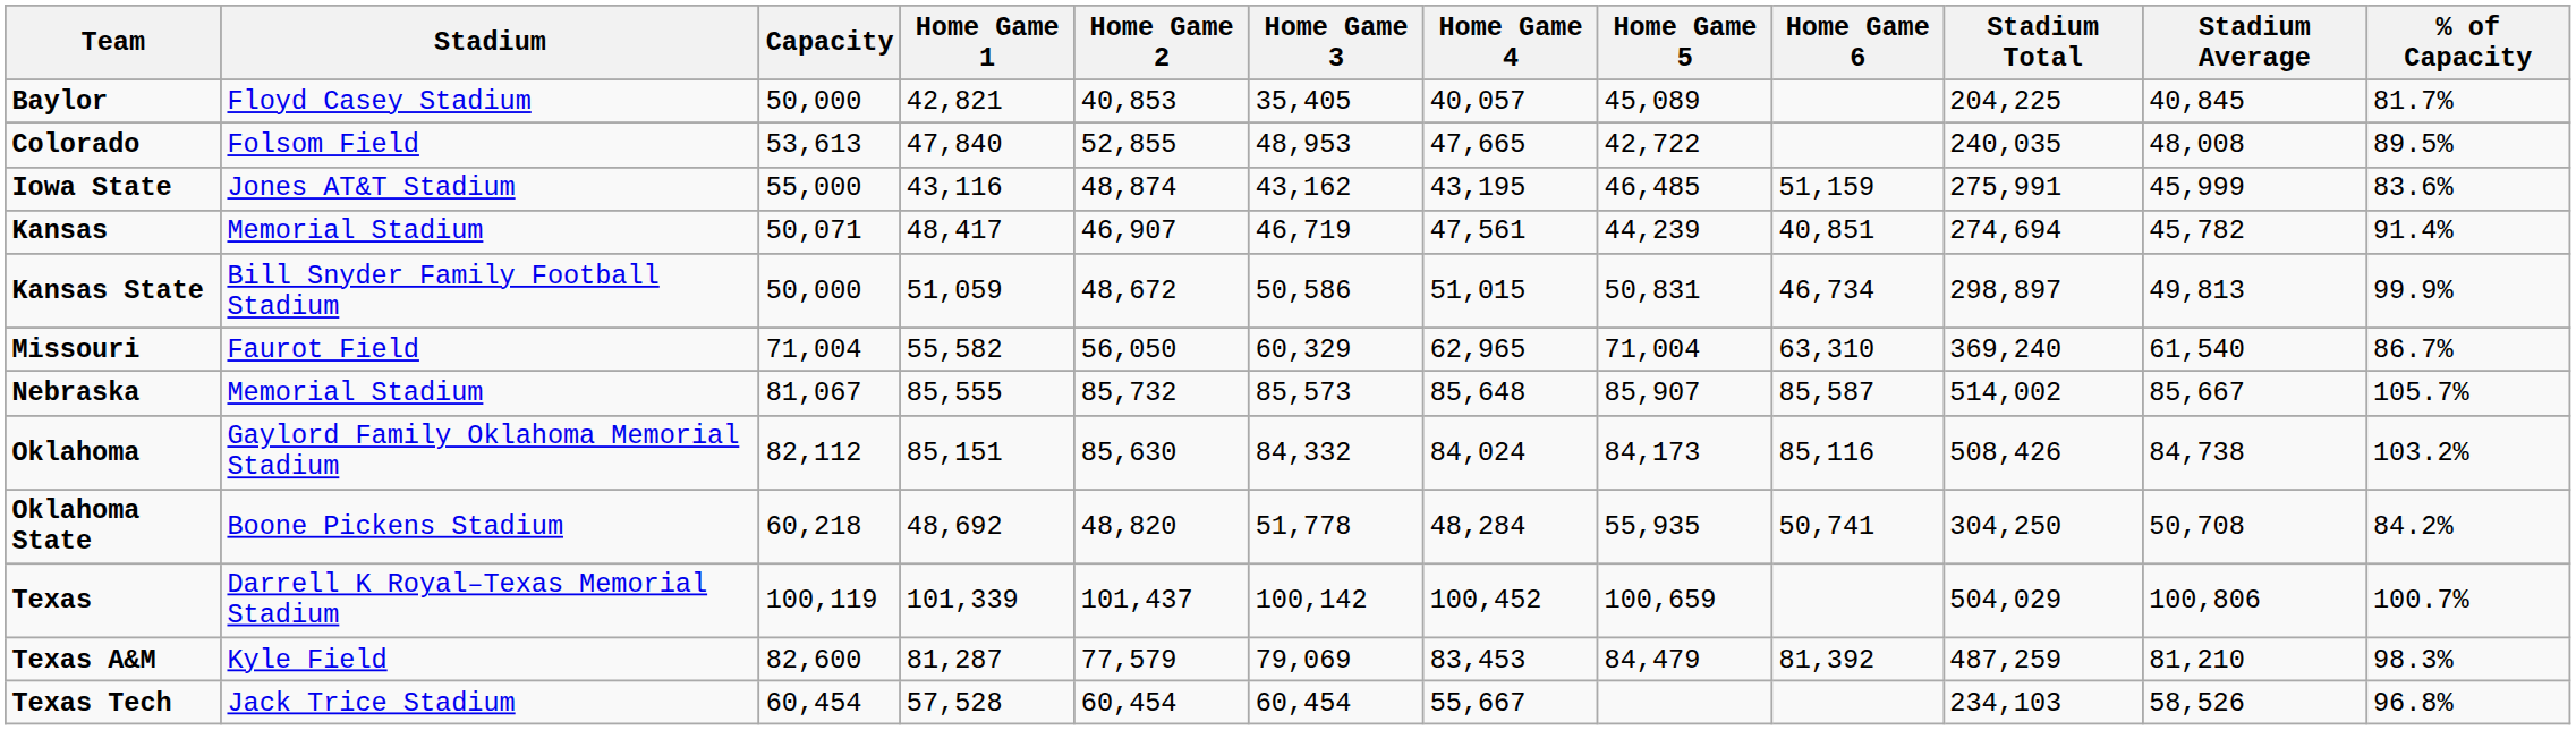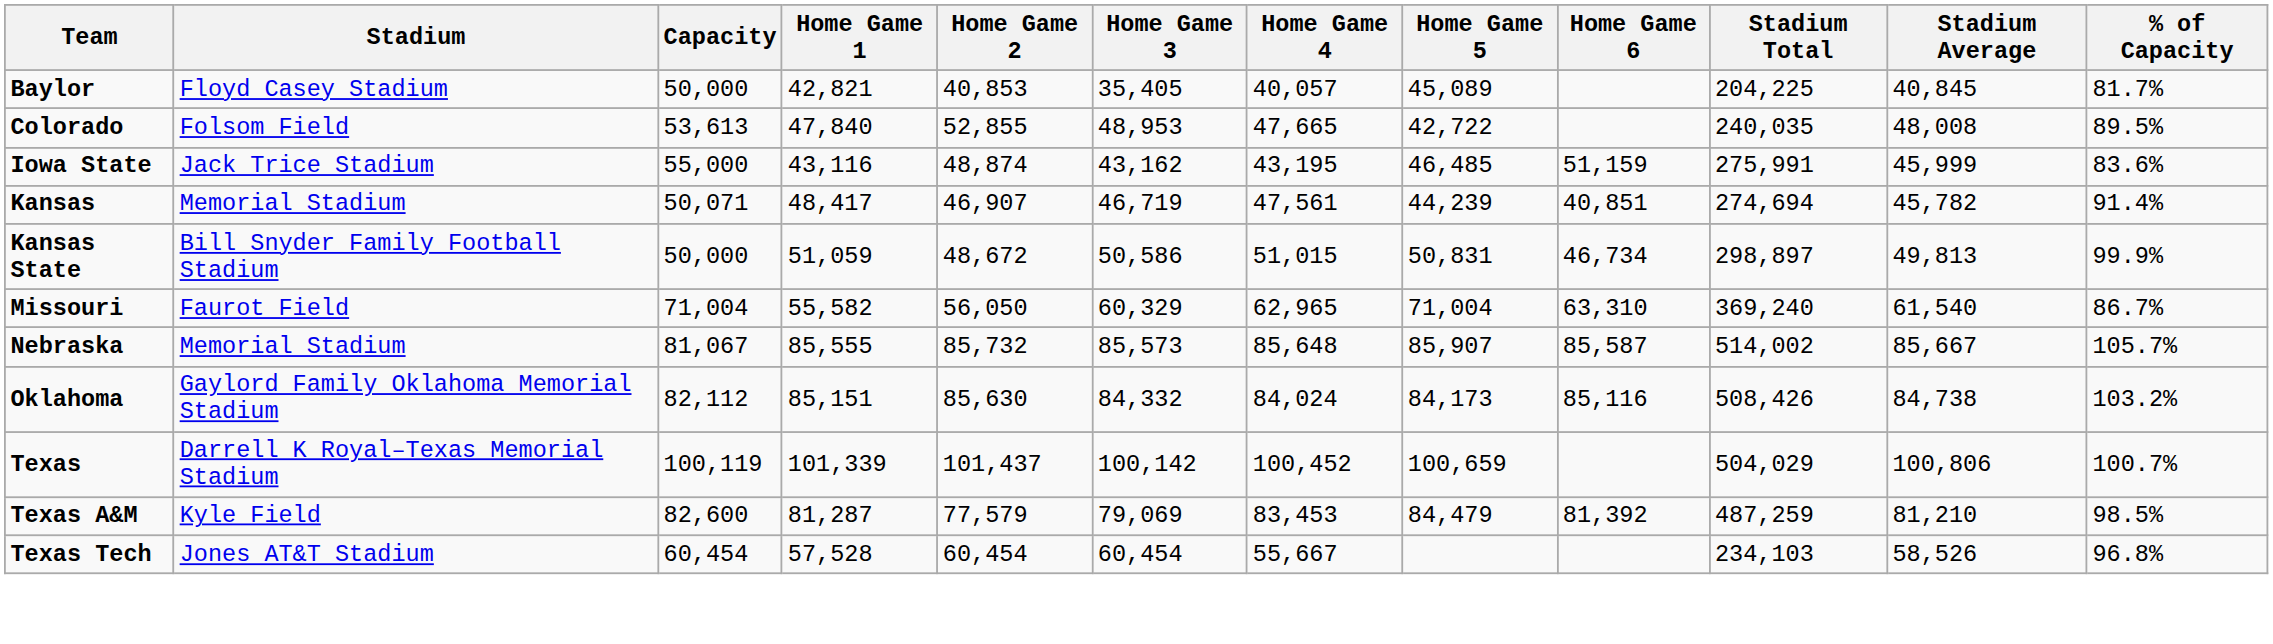Iowa State | Stadium: Jones AT&T Stadium -> Jack Trice Stadium
- row: Oklahoma State | Boone Pickens Stadium | 60,218 | 48,692 | 48,820 | 51,778 | 48,284 | 55,935 | 50,741 | 304,250 | 50,708 | 84.2%
Texas A&M | % of Capacity: 98.3% -> 98.5%
Texas Tech | Stadium: Jack Trice Stadium -> Jones AT&T Stadium
